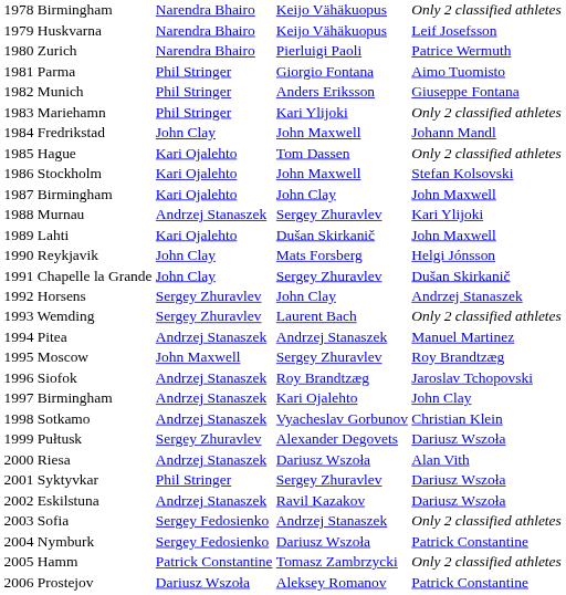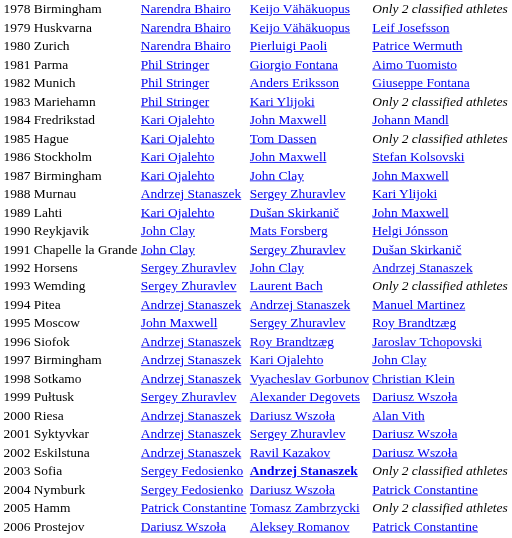1984 Fredrikstad | column 2: John Clay -> Kari Ojalehto
2001 Syktyvkar | column 2: Phil Stringer -> Andrzej Stanaszek
2003 Sofia | column 3: normal -> bold
